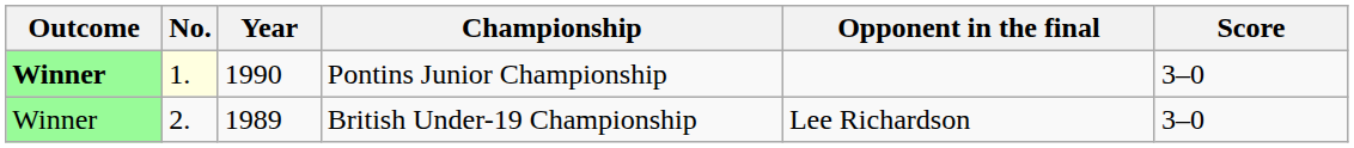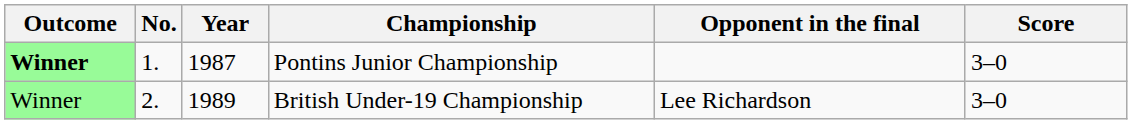Pontins Junior Championship | No.: lightyellow background -> no background
Pontins Junior Championship | Year: 1990 -> 1987
